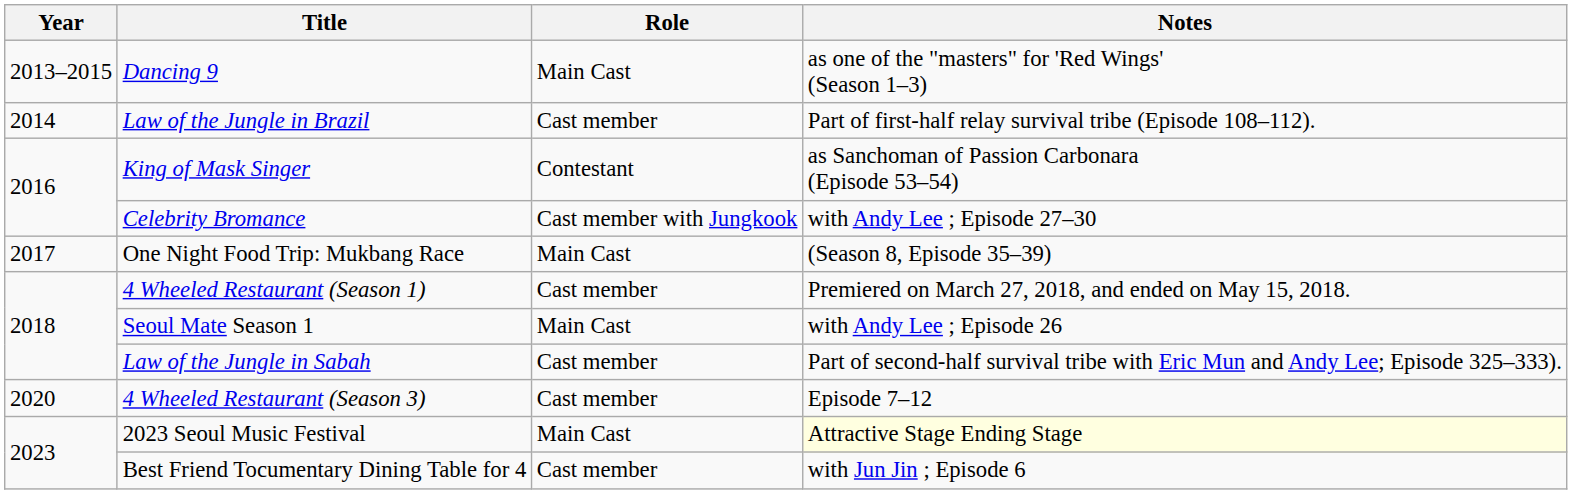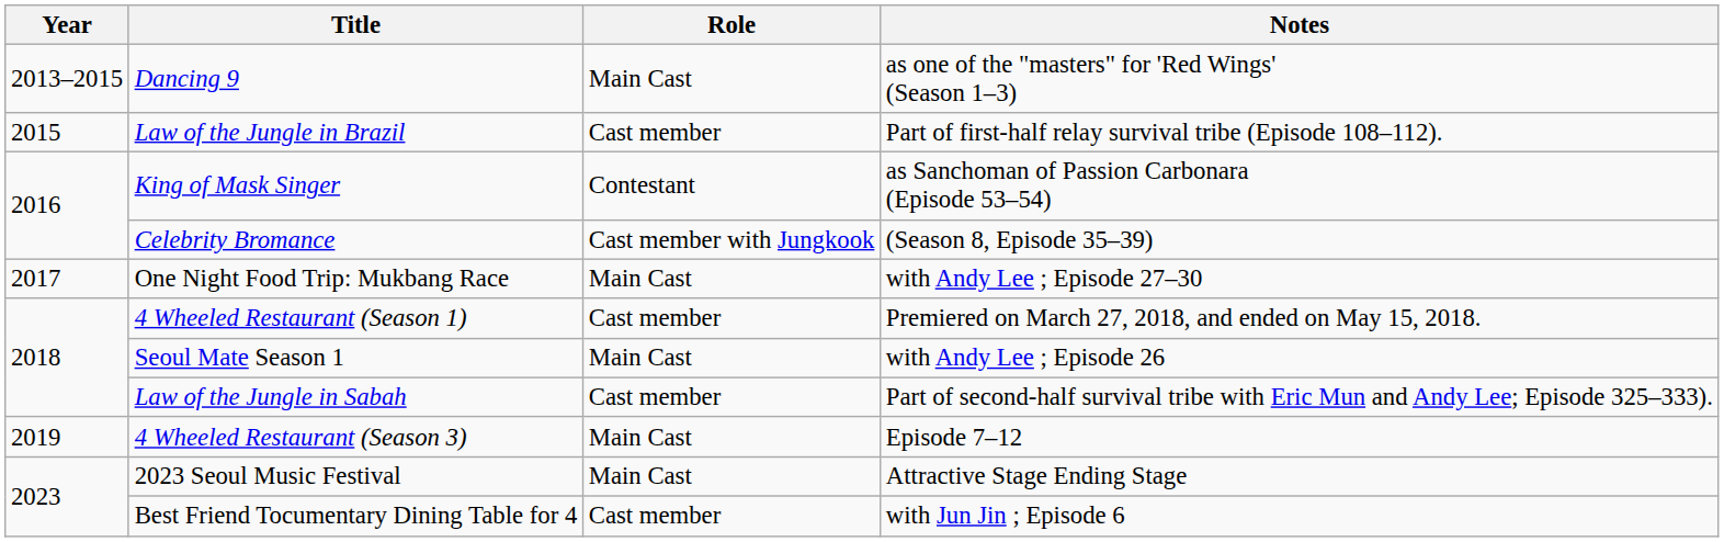Law of the Jungle in Brazil | Year: 2014 -> 2015
Celebrity Bromance | Notes: with Andy Lee ; Episode 27–30 -> (Season 8, Episode 35–39)
One Night Food Trip: Mukbang Race | Notes: (Season 8, Episode 35–39) -> with Andy Lee ; Episode 27–30
4 Wheeled Restaurant (Season 3) | Year: 2020 -> 2019
4 Wheeled Restaurant (Season 3) | Role: Cast member -> Main Cast
2023 Seoul Music Festival | Notes: lightyellow background -> no background
